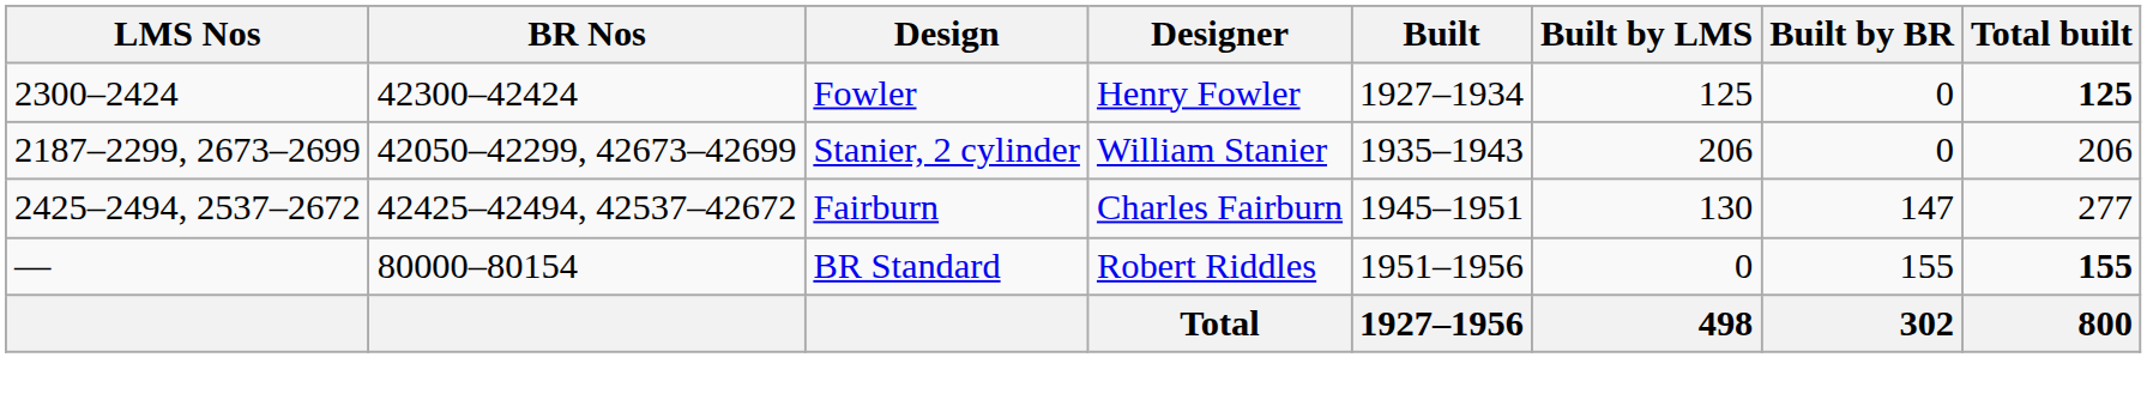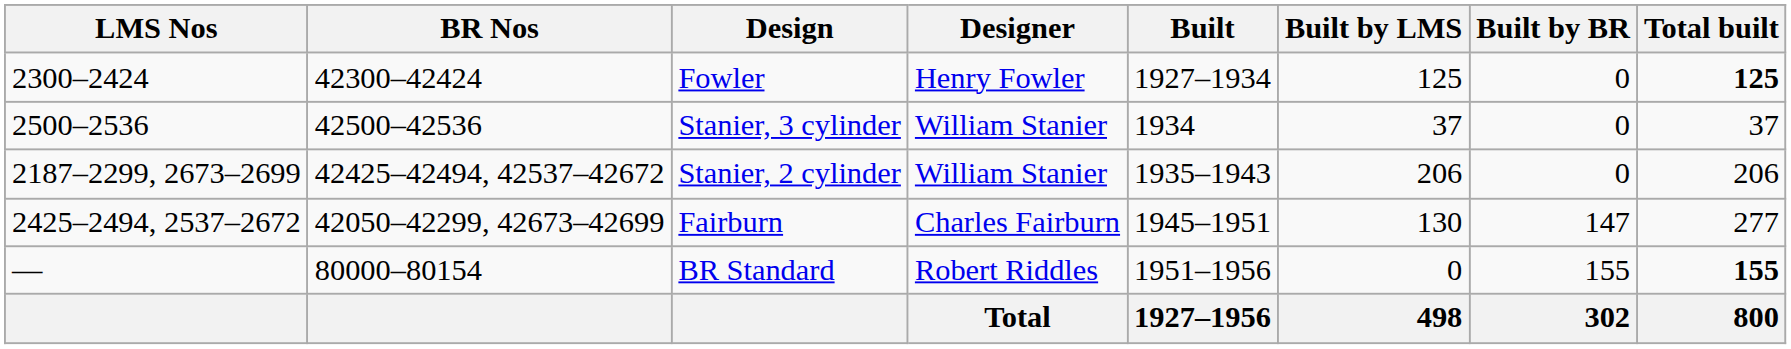+ row: 2500–2536 | 42500–42536 | Stanier, 3 cylinder | William Stanier | 1934 | 37 | 0 | 37
Stanier, 2 cylinder | BR Nos: 42050–42299, 42673–42699 -> 42425–42494, 42537–42672
Fairburn | BR Nos: 42425–42494, 42537–42672 -> 42050–42299, 42673–42699
